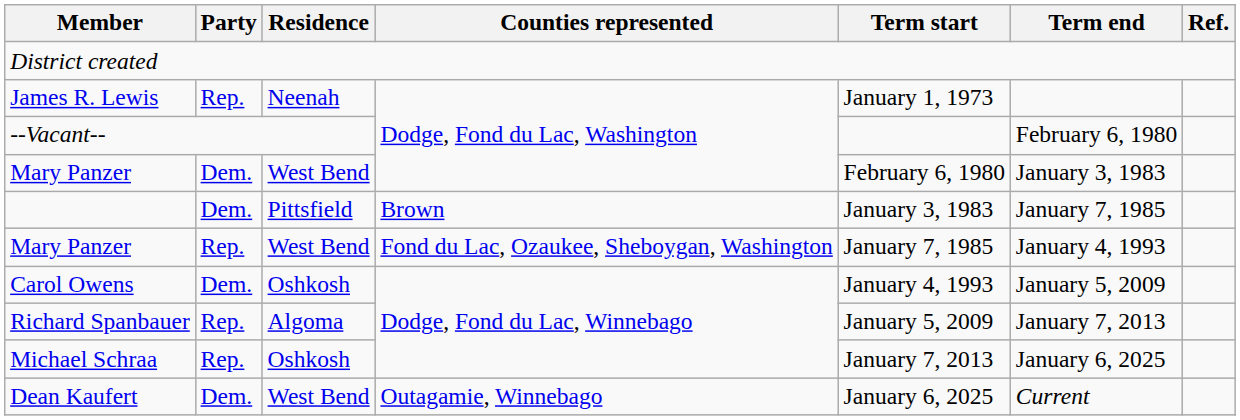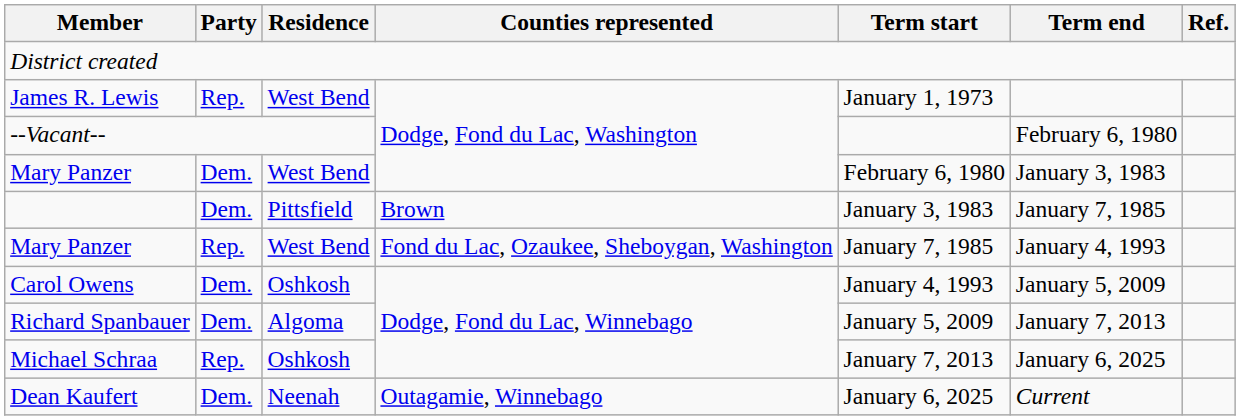James R. Lewis | Residence: Neenah -> West Bend
Richard Spanbauer | Party: Rep. -> Dem.
Dean Kaufert | Residence: West Bend -> Neenah
